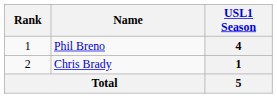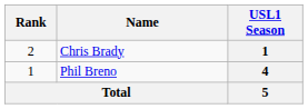rows swapped: Phil Breno <-> Chris Brady
